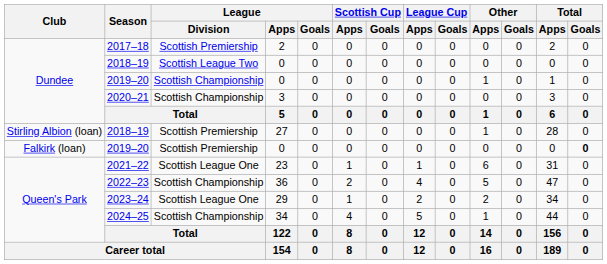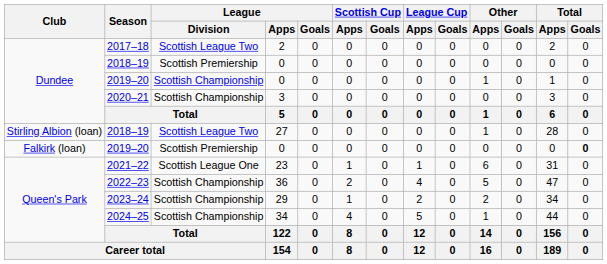2017–18 | League / Division: Scottish Premiership -> Scottish League Two
Dundee / 2018–19 | League / Division: Scottish League Two -> Scottish Premiership
Stirling Albion (loan) / 2018–19 | League / Division: Scottish Premiership -> Scottish League Two
2023–24 | League / Division: Scottish League One -> Scottish Championship
